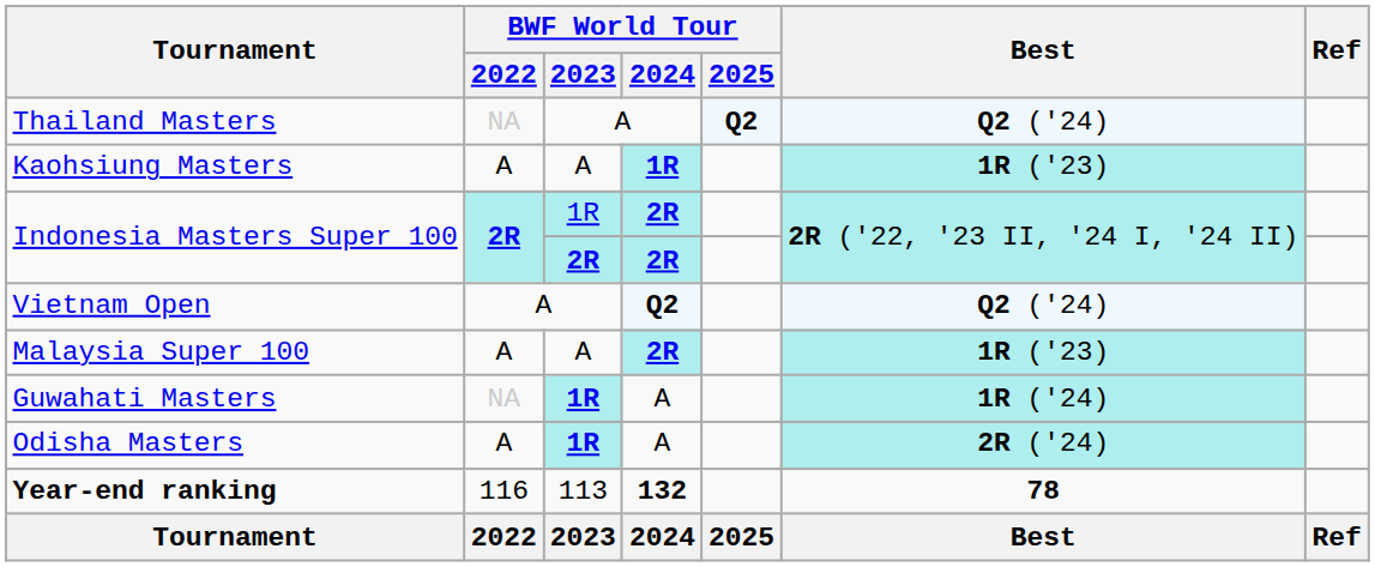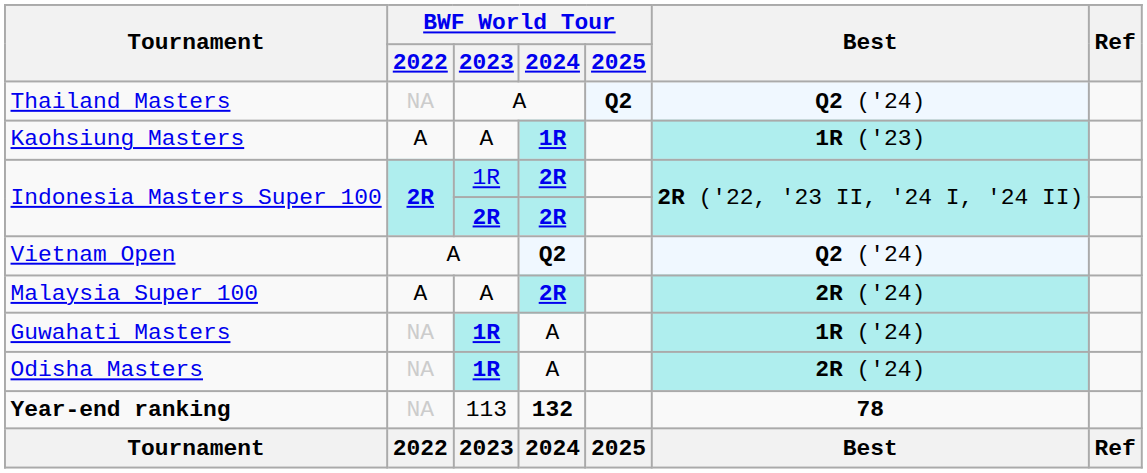Malaysia Super 100 | Best: 1R ('23) -> 2R ('24)
Odisha Masters | BWF World Tour / 2022: A -> NA
Year-end ranking | BWF World Tour / 2022: 116 -> NA
